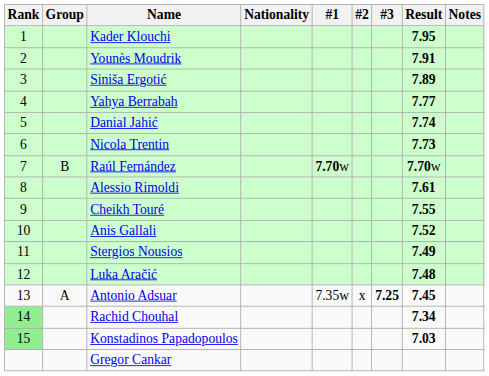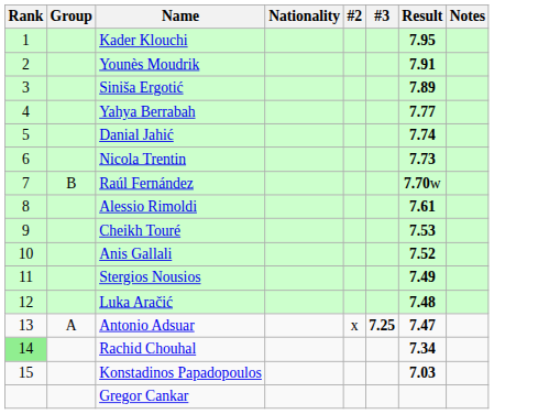- column: #1 | 7.70w | 7.35w
Cheikh Touré | Result: 7.55 -> 7.53
Antonio Adsuar | Result: 7.45 -> 7.47
Konstadinos Papadopoulos | Rank: lightgreen background -> no background
